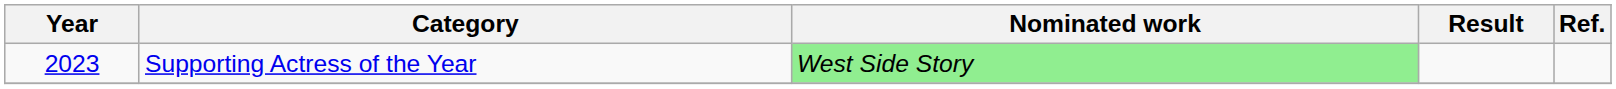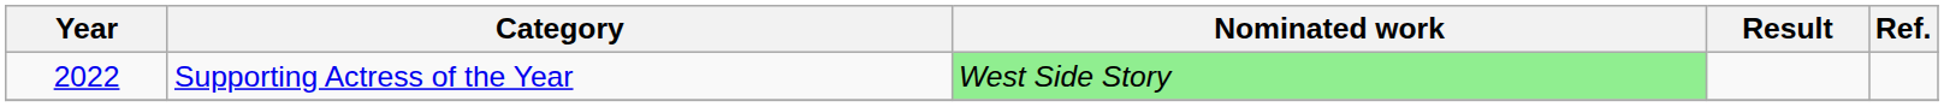Supporting Actress of the Year | Year: 2023 -> 2022
